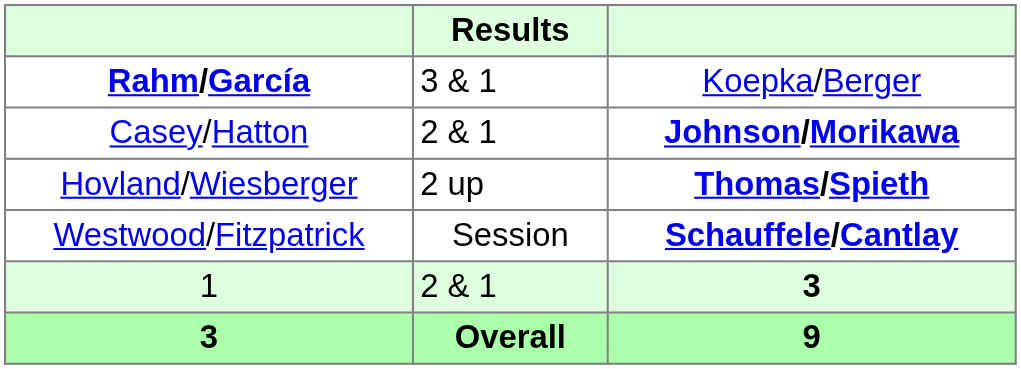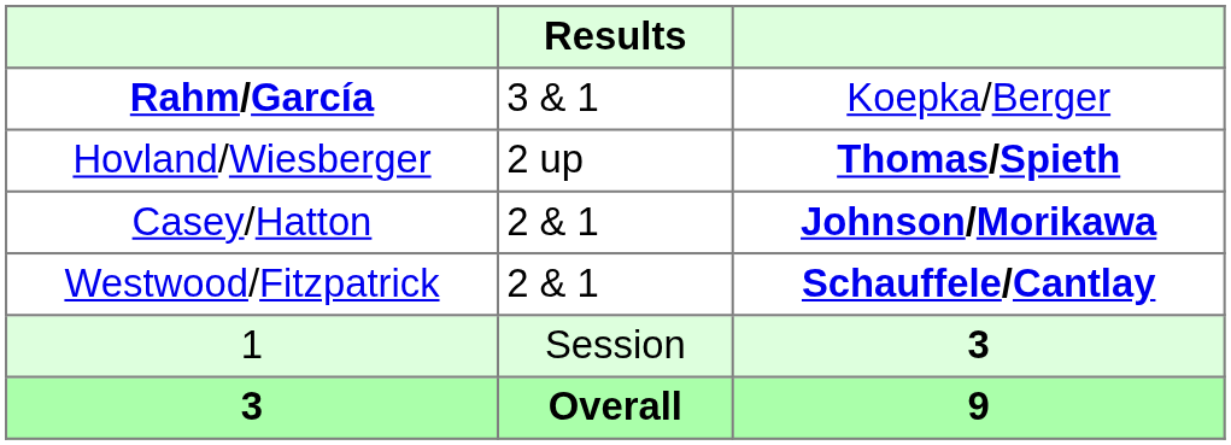rows swapped: Casey/Hatton <-> Hovland/Wiesberger
Westwood/Fitzpatrick | Results: Session -> 2 & 1
1 | Results: 2 & 1 -> Session
